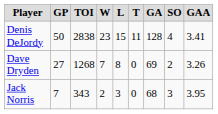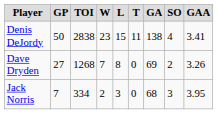Denis DeJordy | GA: 128 -> 138
Jack Norris | TOI: 343 -> 334
